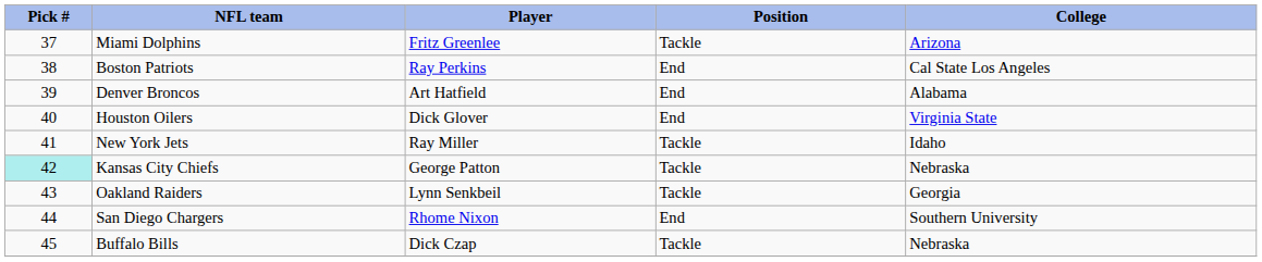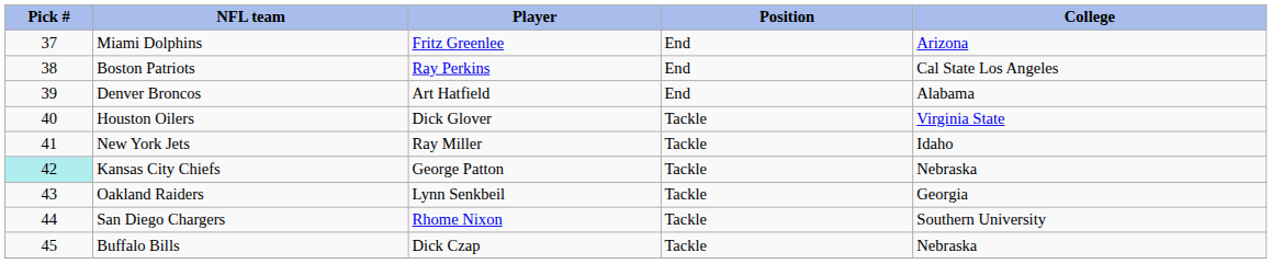Miami Dolphins | Position: Tackle -> End
Houston Oilers | Position: End -> Tackle
San Diego Chargers | Position: End -> Tackle
